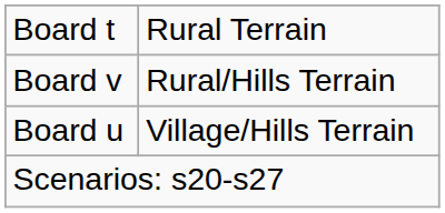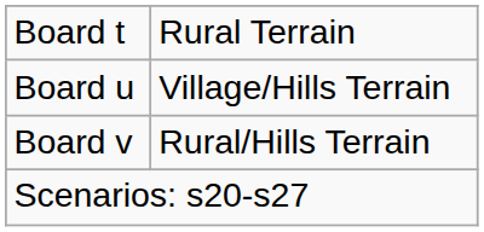rows swapped: Board u <-> Board v
